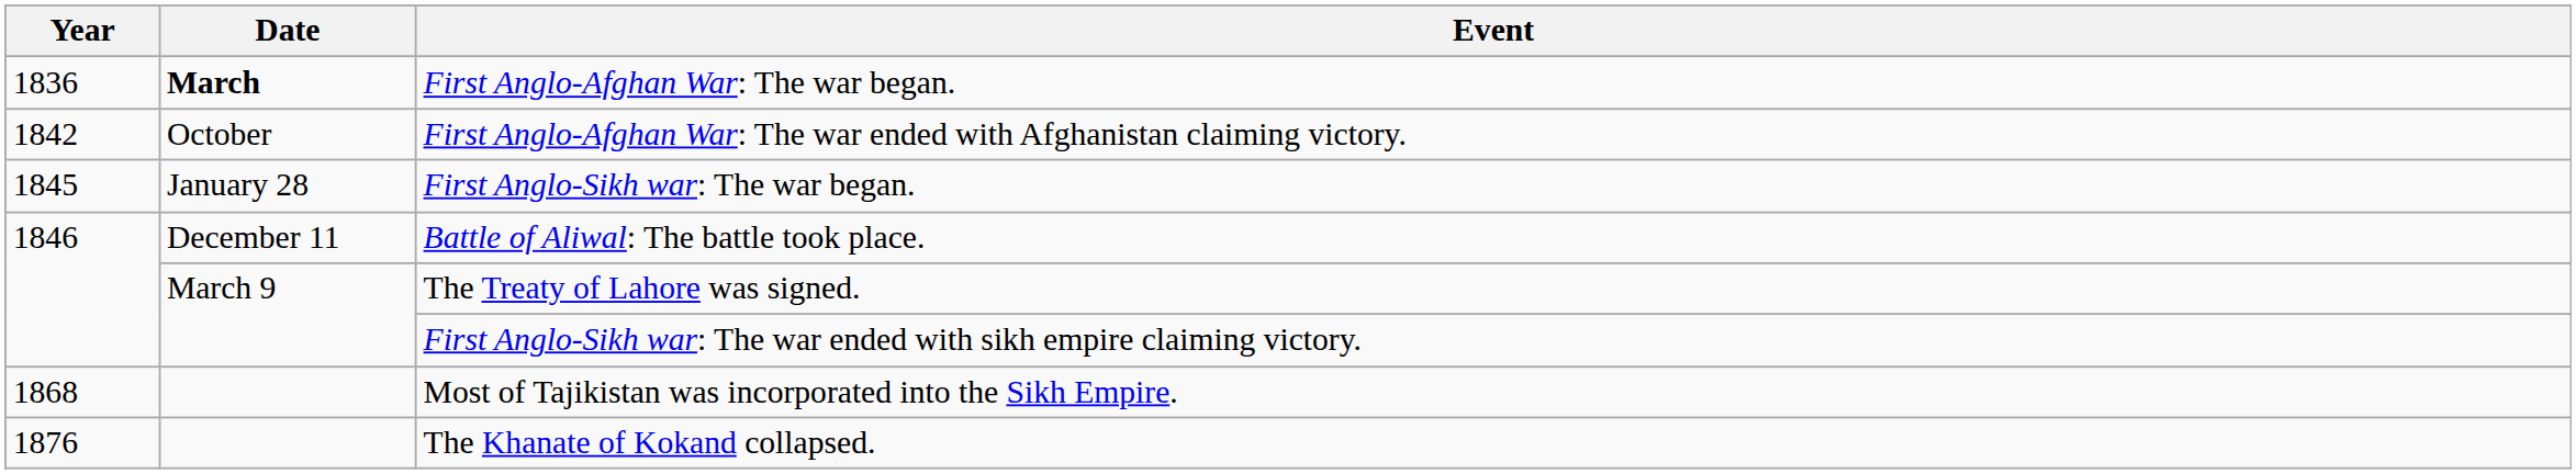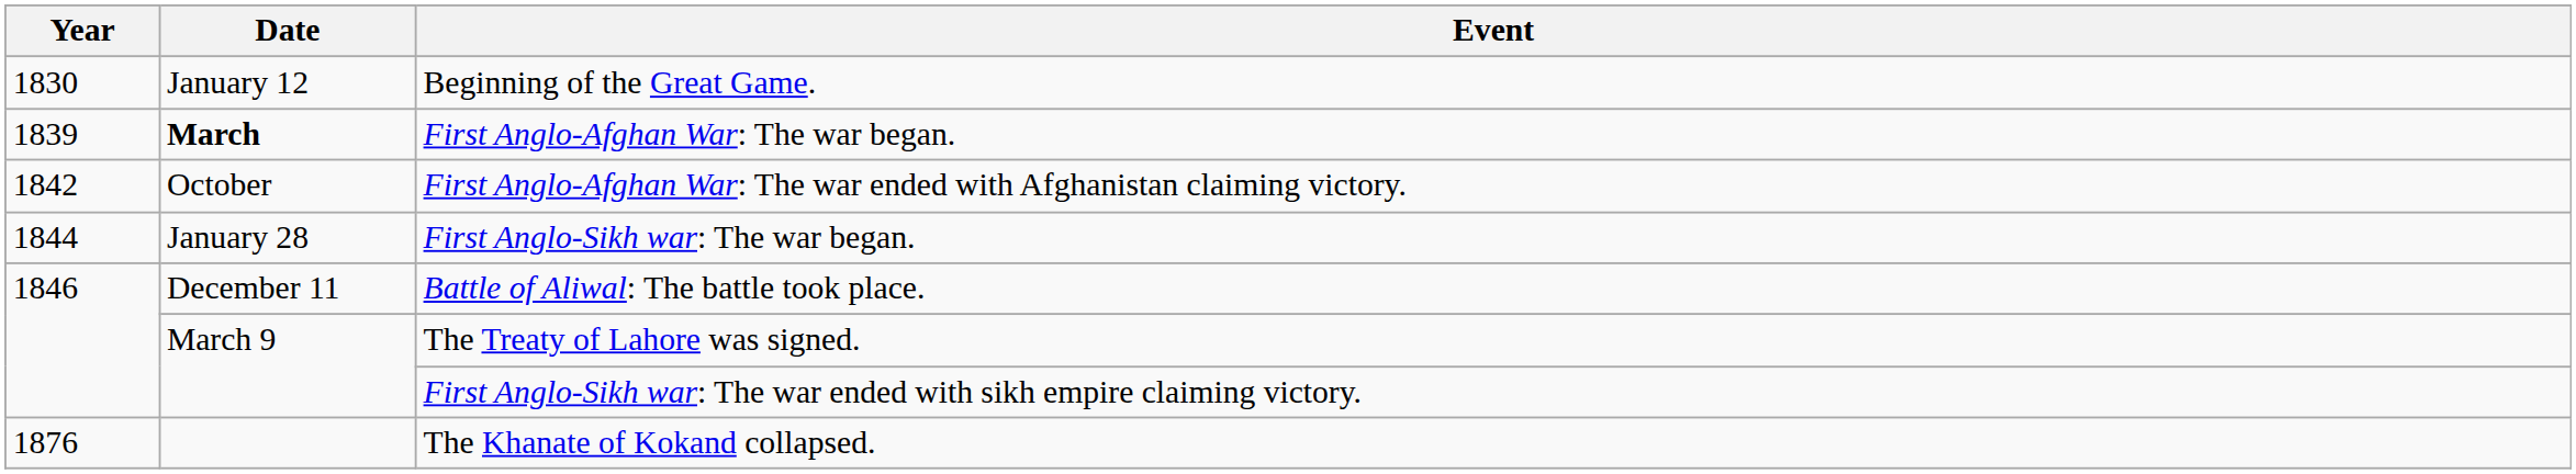+ row: 1830 | January 12 | Beginning of the Great Game.
First Anglo-Afghan War: The war began. | Year: 1836 -> 1839
First Anglo-Sikh war: The war began. | Year: 1845 -> 1844
- row: 1868 | Most of Tajikistan was incorporated into the Sikh Empire.
